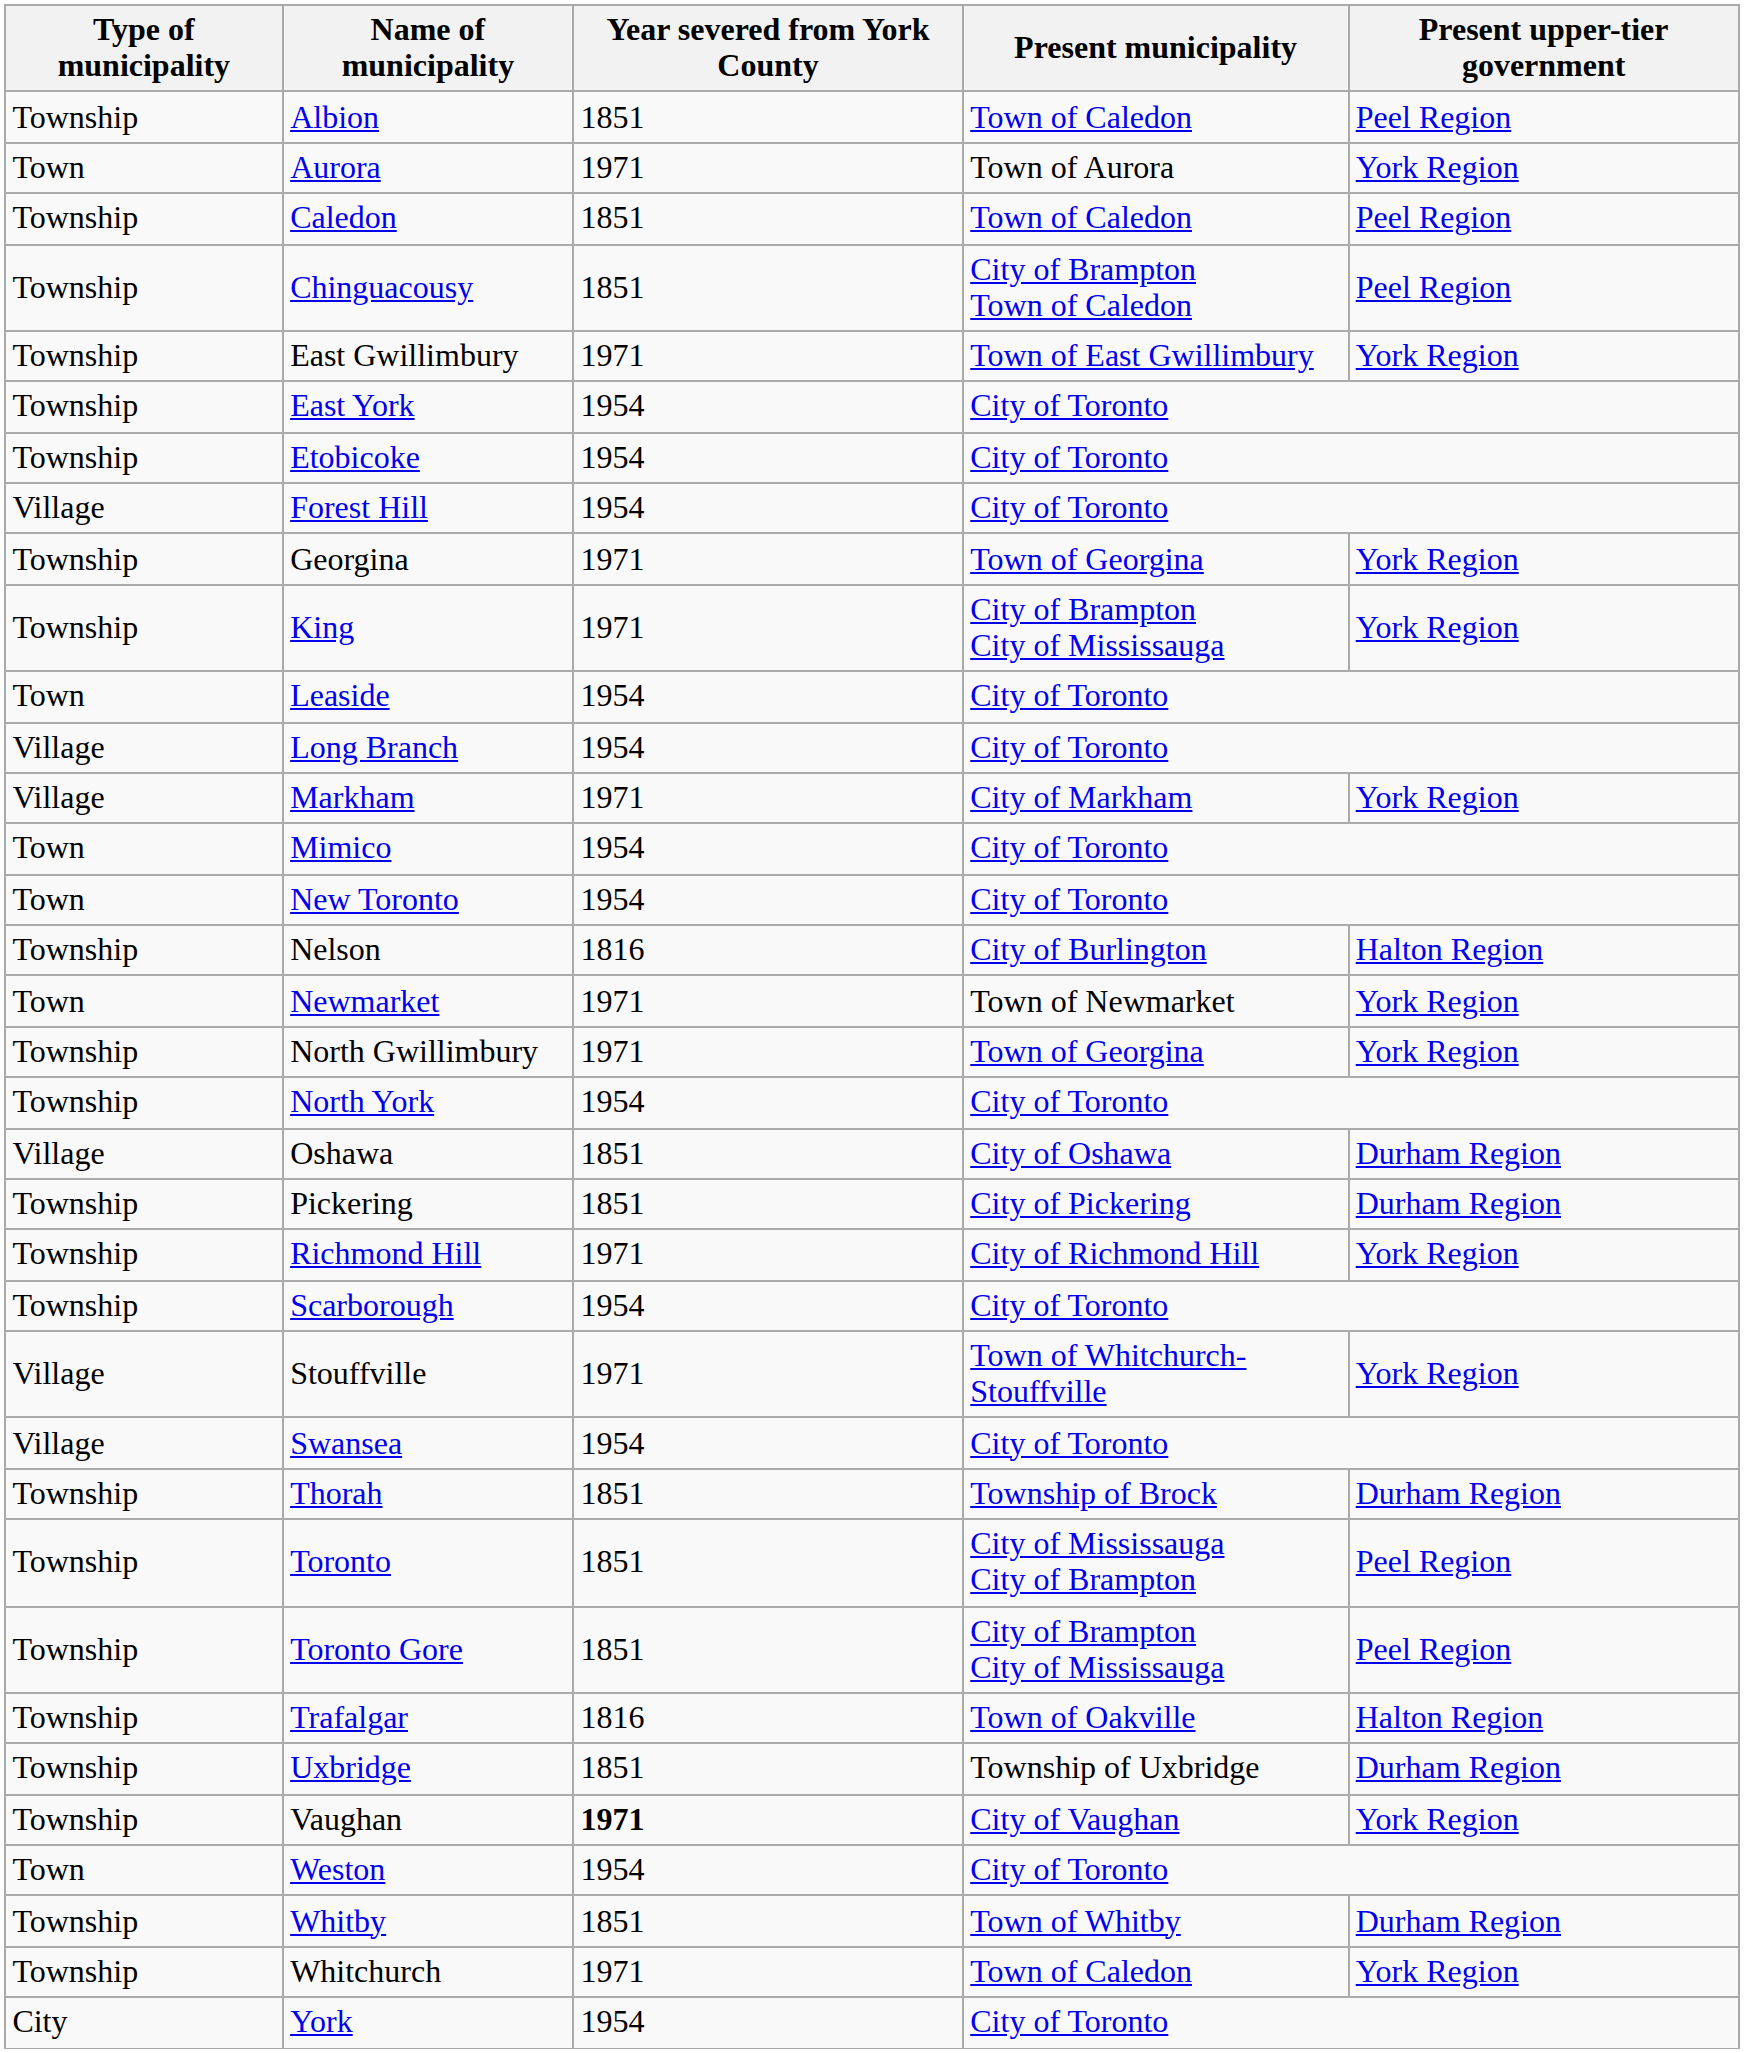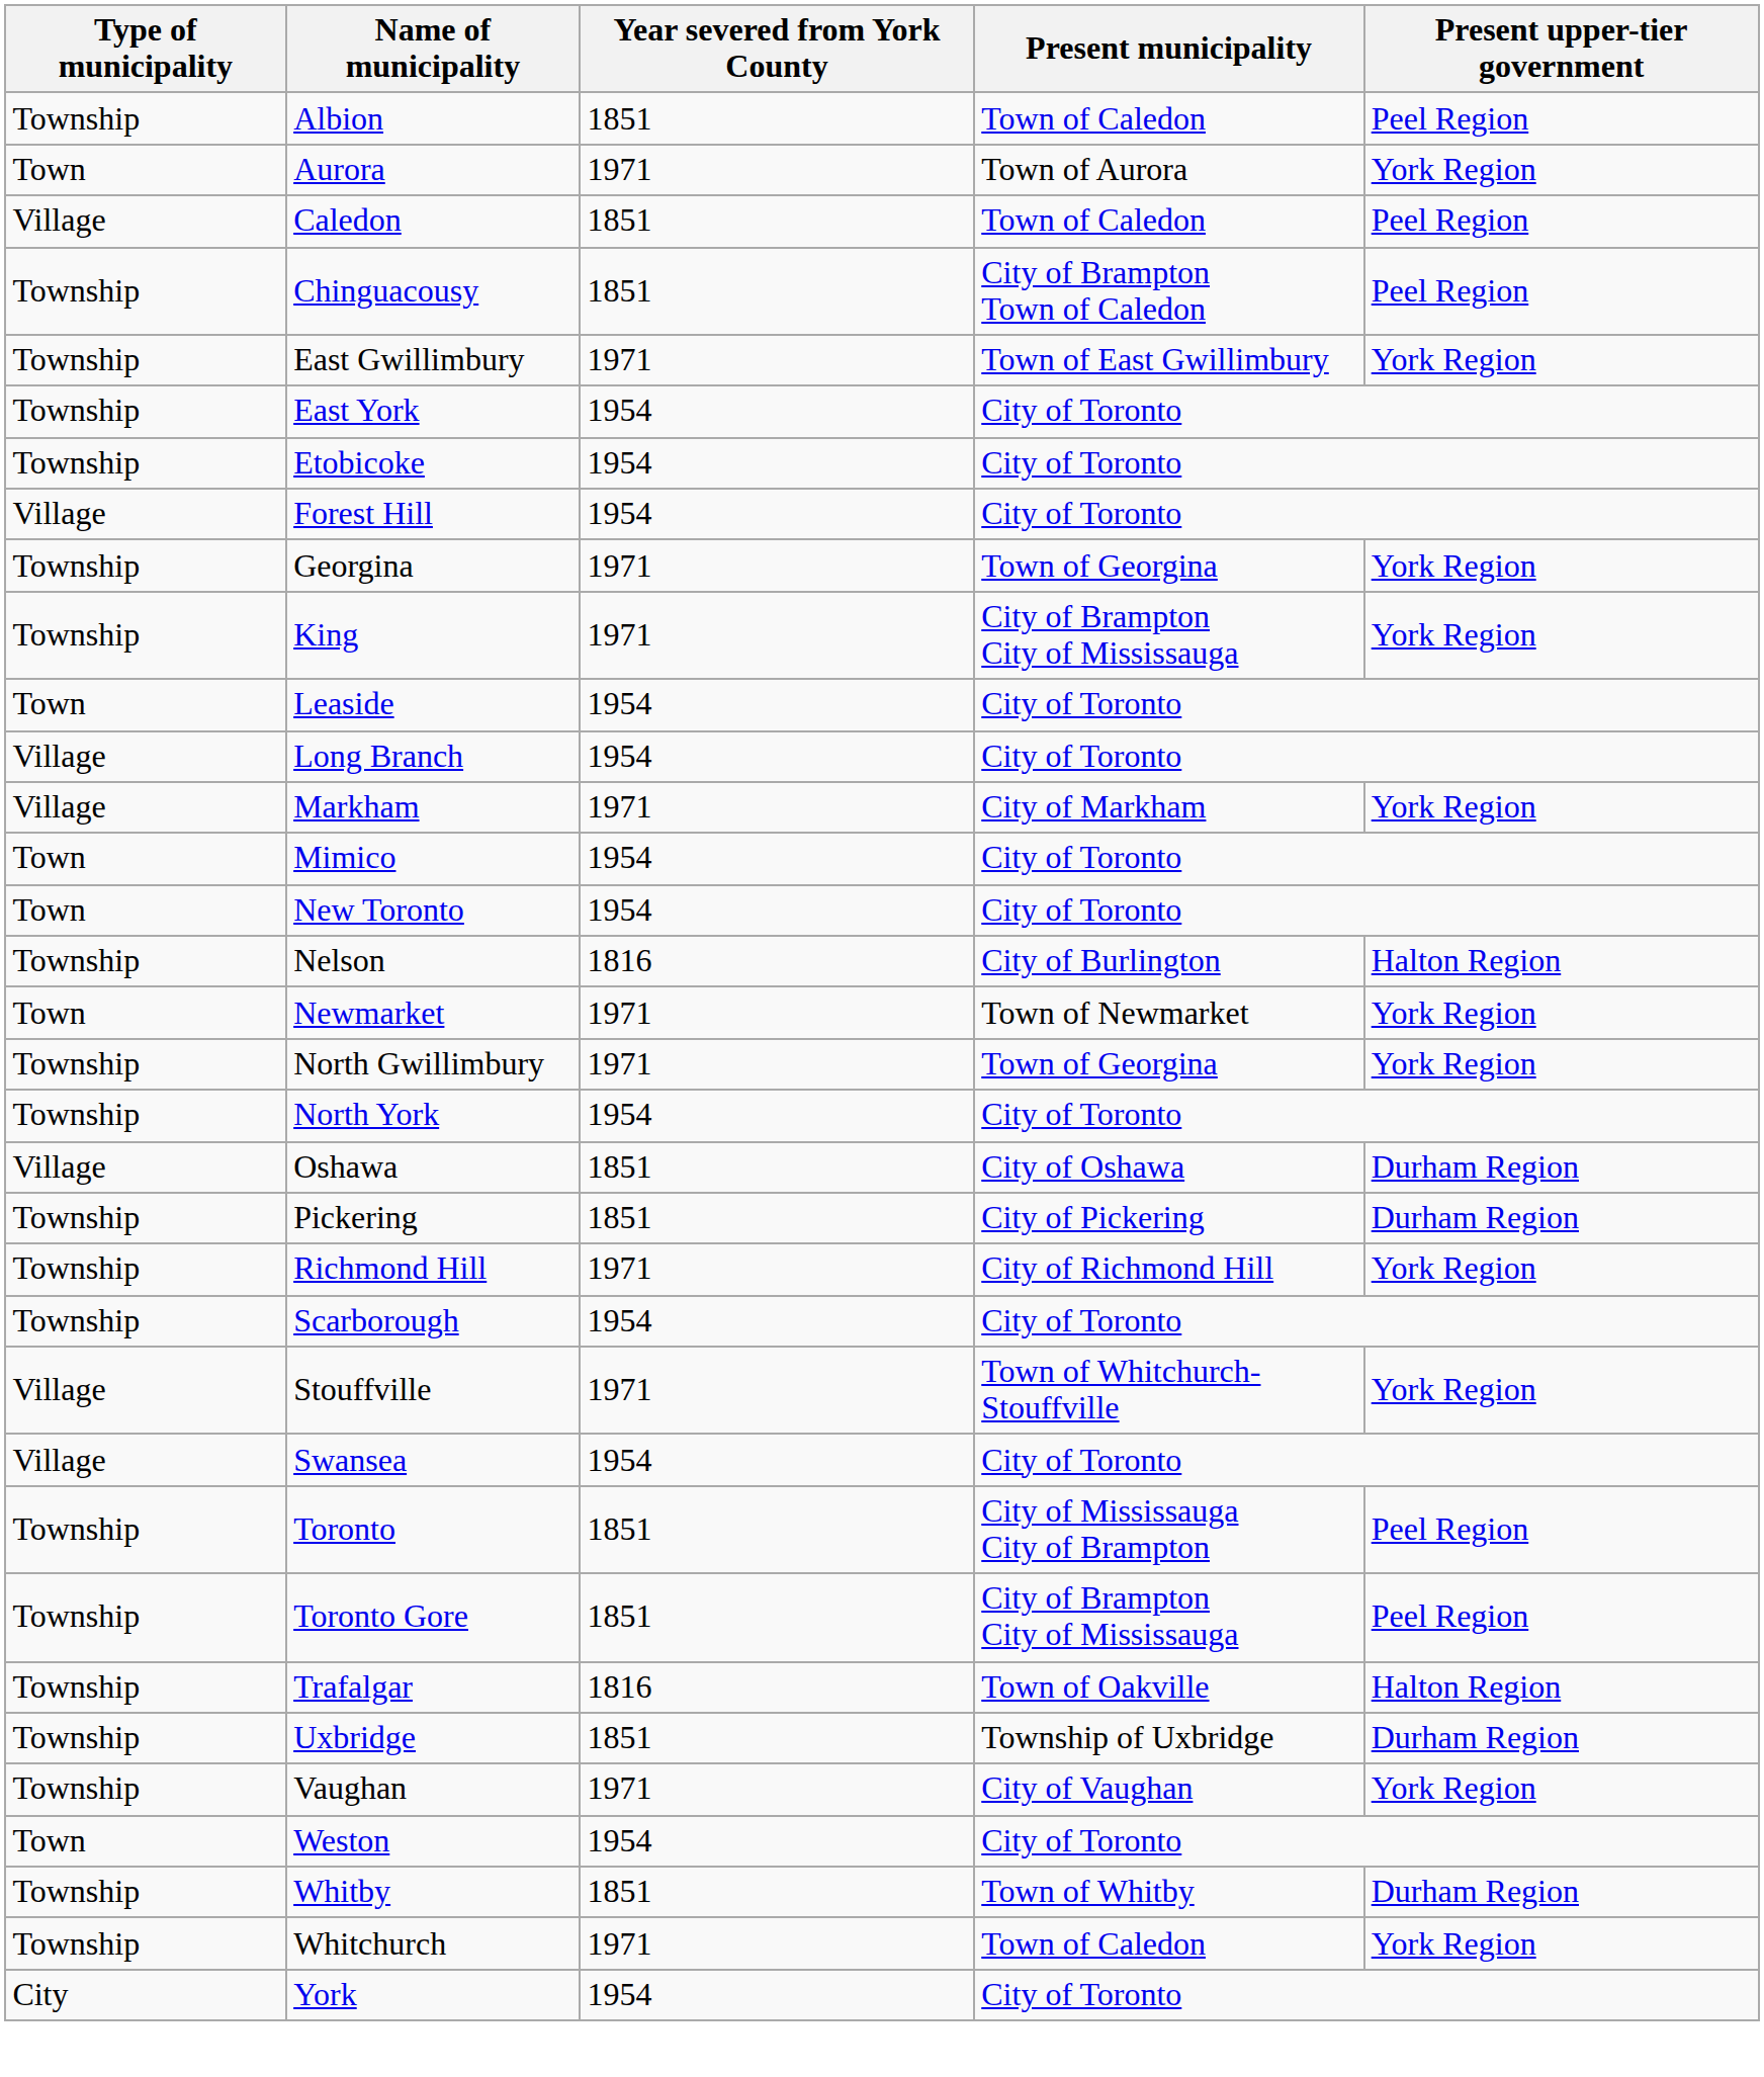Caledon | Type of municipality: Township -> Village
- row: Township | Thorah | 1851 | Township of Brock | Durham Region
Vaughan | Year severed from York County: bold -> normal
